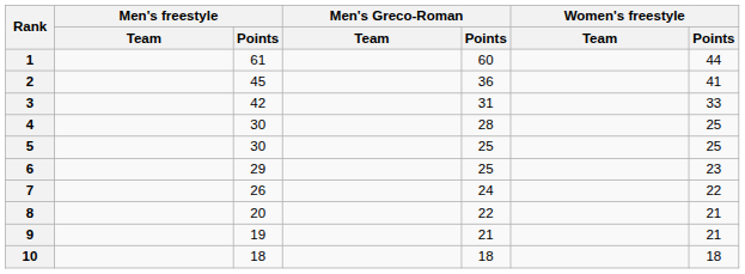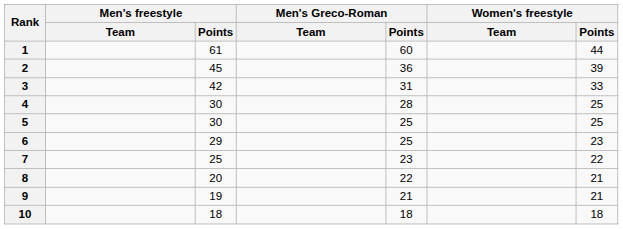2 | Women's freestyle / Points: 41 -> 39
7 | Men's freestyle / Points: 26 -> 25
7 | Men's Greco-Roman / Points: 24 -> 23
